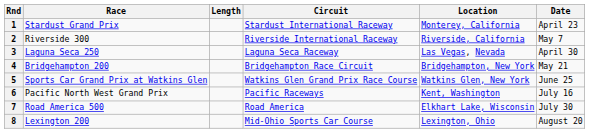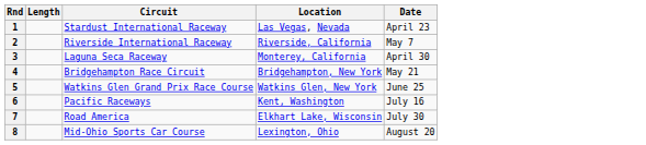- column: Race | Stardust Grand Prix | Riverside 300 | Laguna Seca 250 | Bridgehampton 200 | Sports Car Grand Prix at Watkins Glen | Pacific North West Grand Prix | Road America 500 | Lexington 200
1 | Location: Monterey, California -> Las Vegas, Nevada
3 | Location: Las Vegas, Nevada -> Monterey, California
